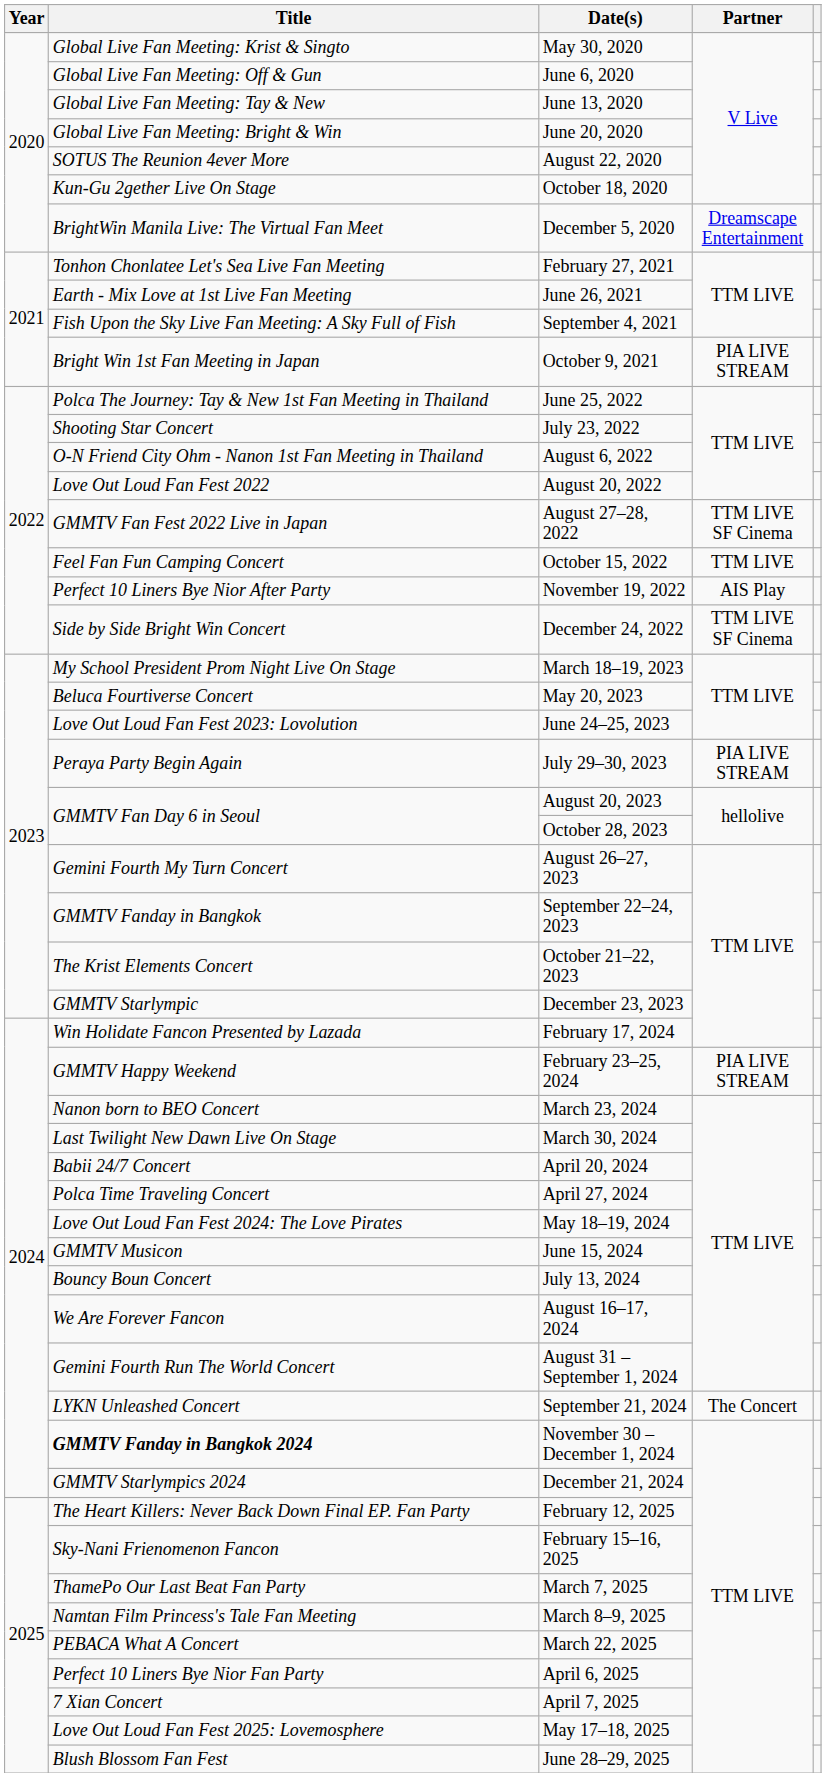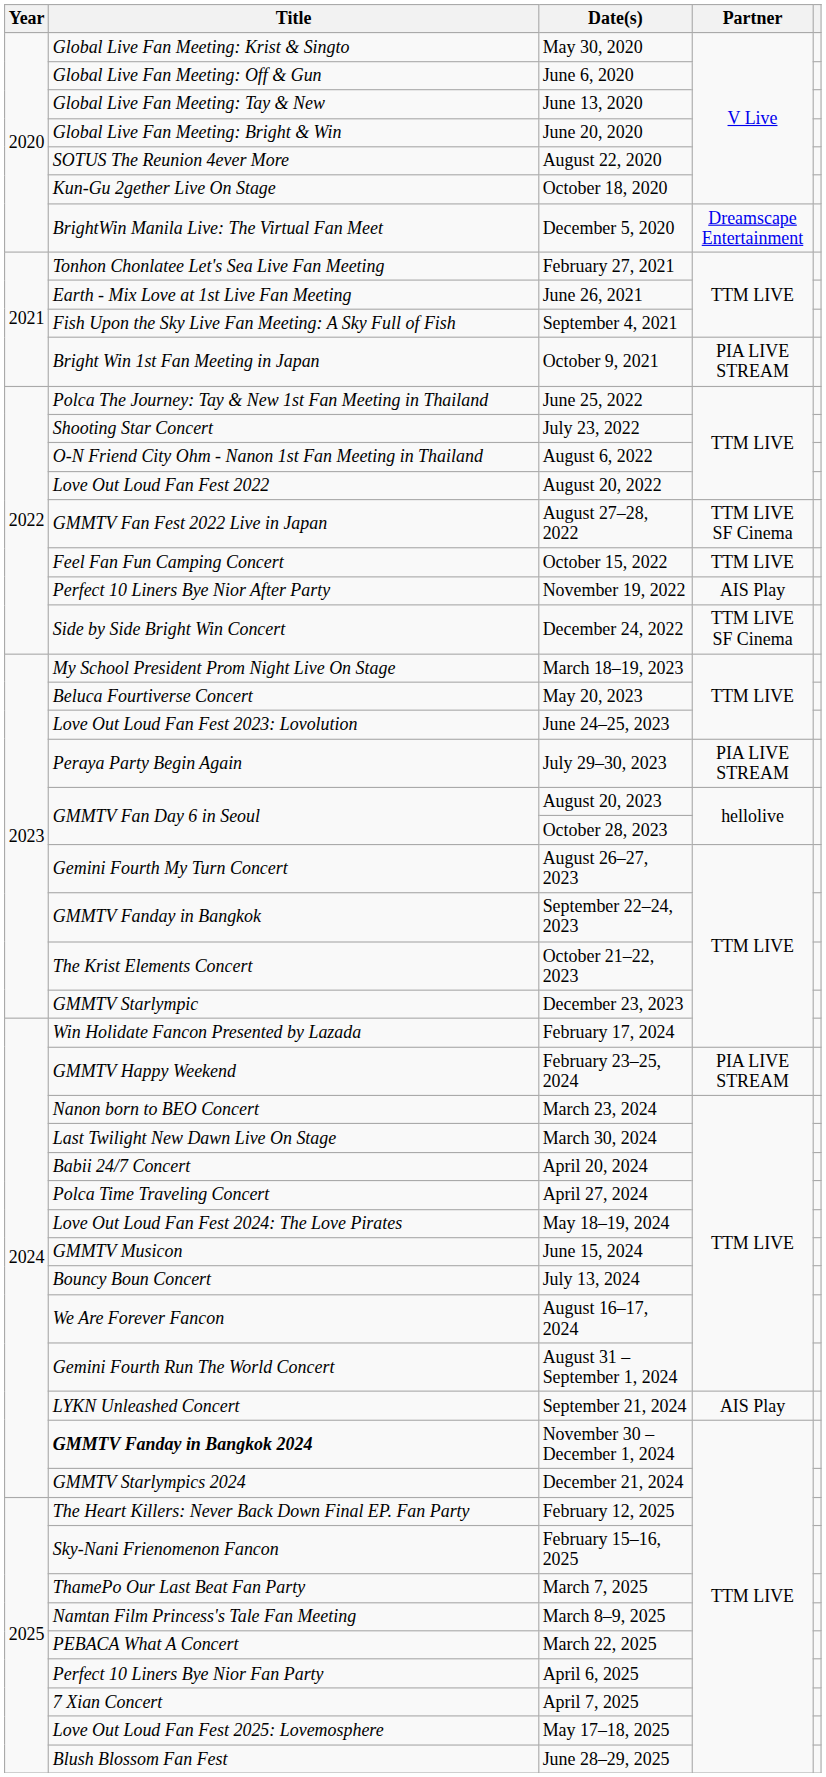September 21, 2024 | Partner: The Concert -> AIS Play
